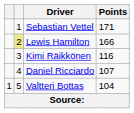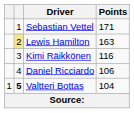Lewis Hamilton | Points: 166 -> 163
Daniel Ricciardo | Points: 107 -> 106
Valtteri Bottas | column 2: normal -> bold
